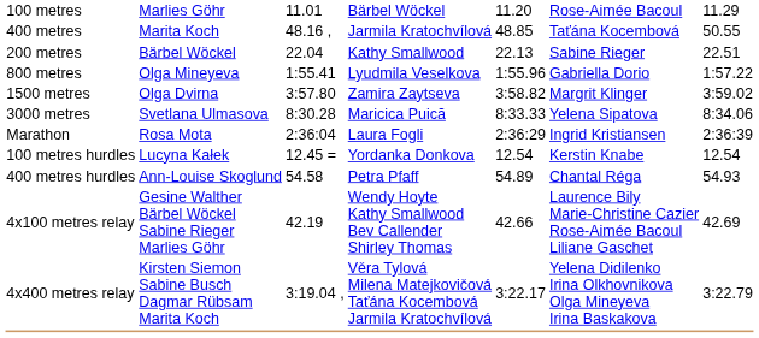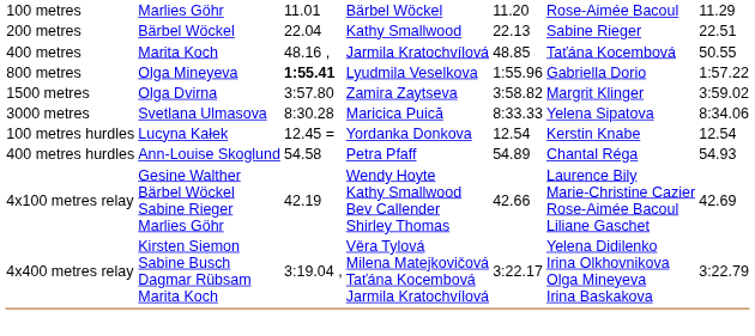rows swapped: 200 metres <-> 400 metres
800 metres | column 3: normal -> bold
- row: Marathon | Rosa Mota | 2:36:04 | Laura Fogli | 2:36:29 | Ingrid Kristiansen | 2:36:39
